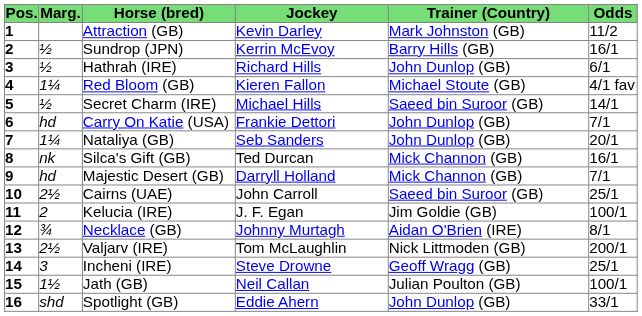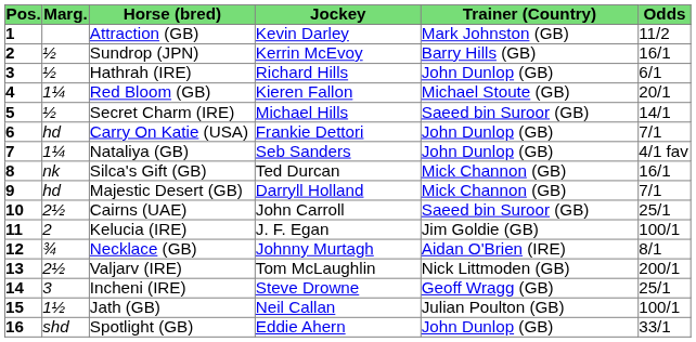Red Bloom (GB) | Odds: 4/1 fav -> 20/1
Nataliya (GB) | Odds: 20/1 -> 4/1 fav
